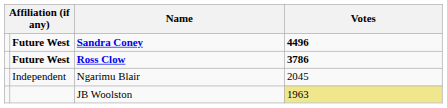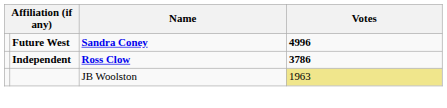Sandra Coney | Votes: 4496 -> 4996
Ross Clow | column 2: Future West -> Independent
- row: Independent | Ngarimu Blair | 2045
